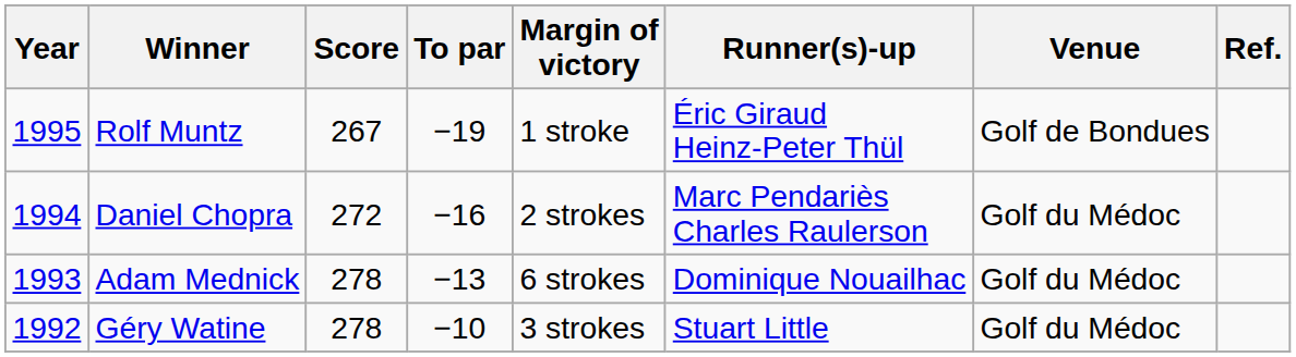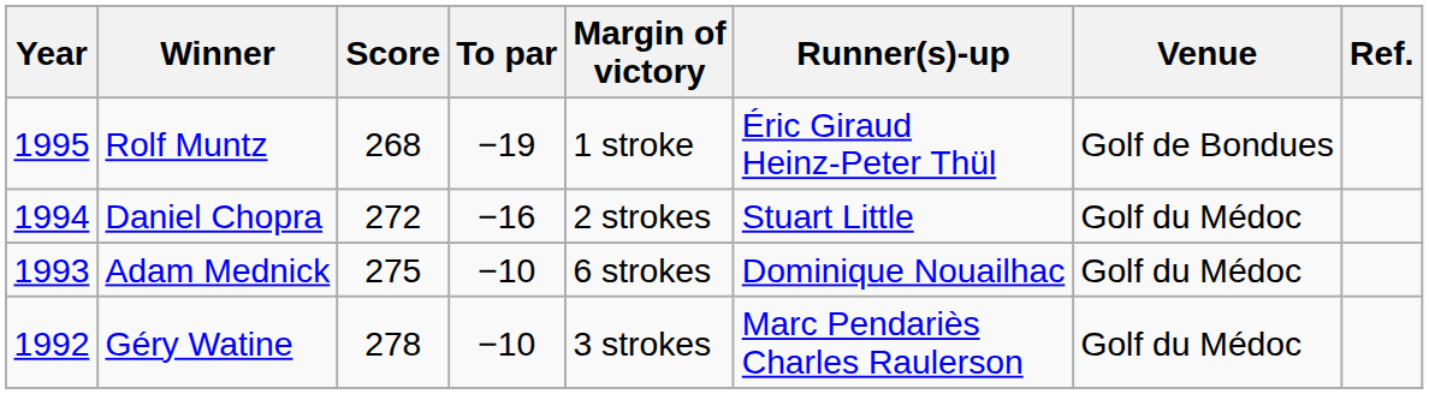Rolf Muntz | Score: 267 -> 268
Daniel Chopra | Runner(s)-up: Marc Pendariès Charles Raulerson -> Stuart Little
Adam Mednick | Score: 278 -> 275
Adam Mednick | To par: −13 -> −10
Géry Watine | Runner(s)-up: Stuart Little -> Marc Pendariès Charles Raulerson
